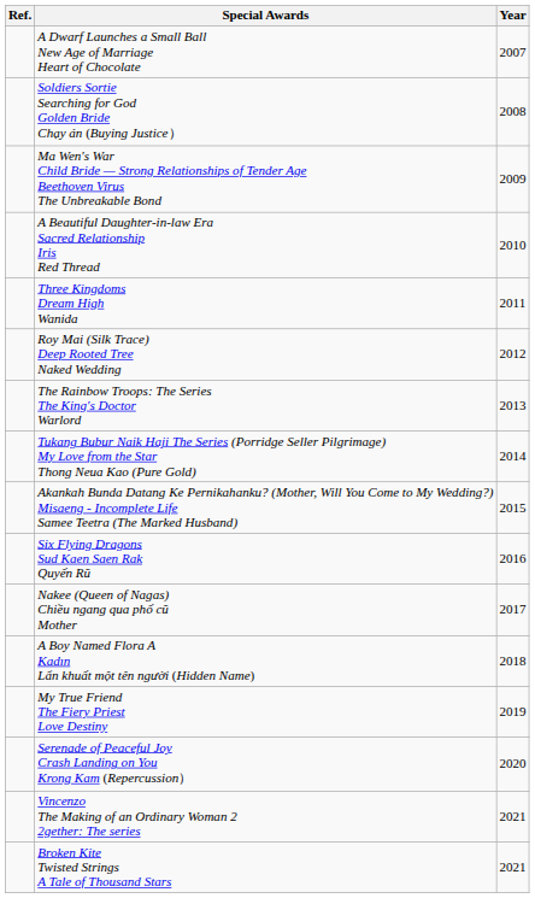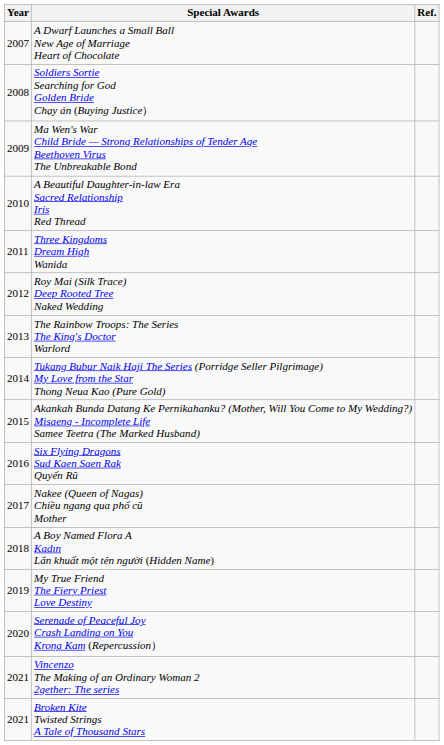columns swapped: Year <-> Ref.
